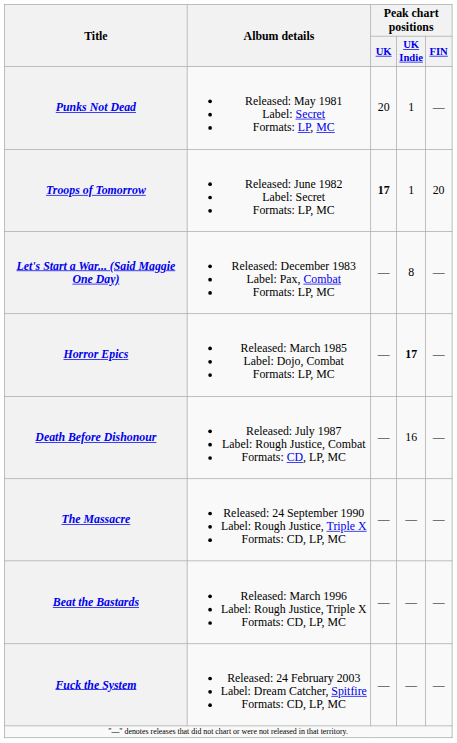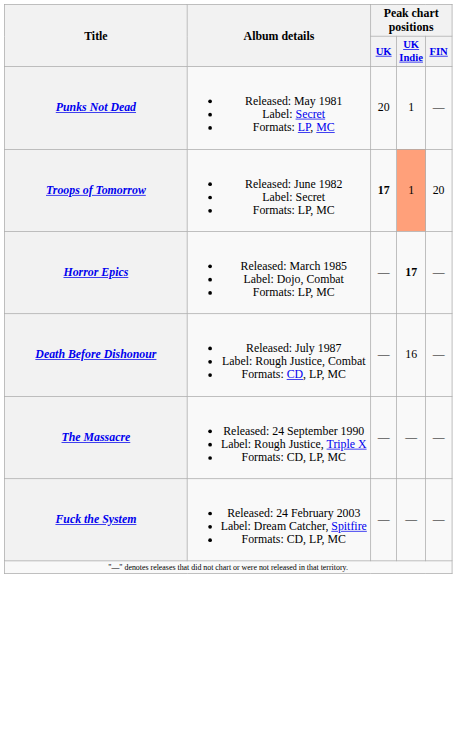Troops of Tomorrow | Peak chart positions / UK Indie: no background -> lightsalmon background
- row: Let's Start a War... (Said Maggie One Day) | Released: December 1983 Label: Pax, Combat Formats: LP, MC | — | 8 | —
- row: Beat the Bastards | Released: March 1996 Label: Rough Justice, Triple X Formats: CD, LP, MC | — | — | —
